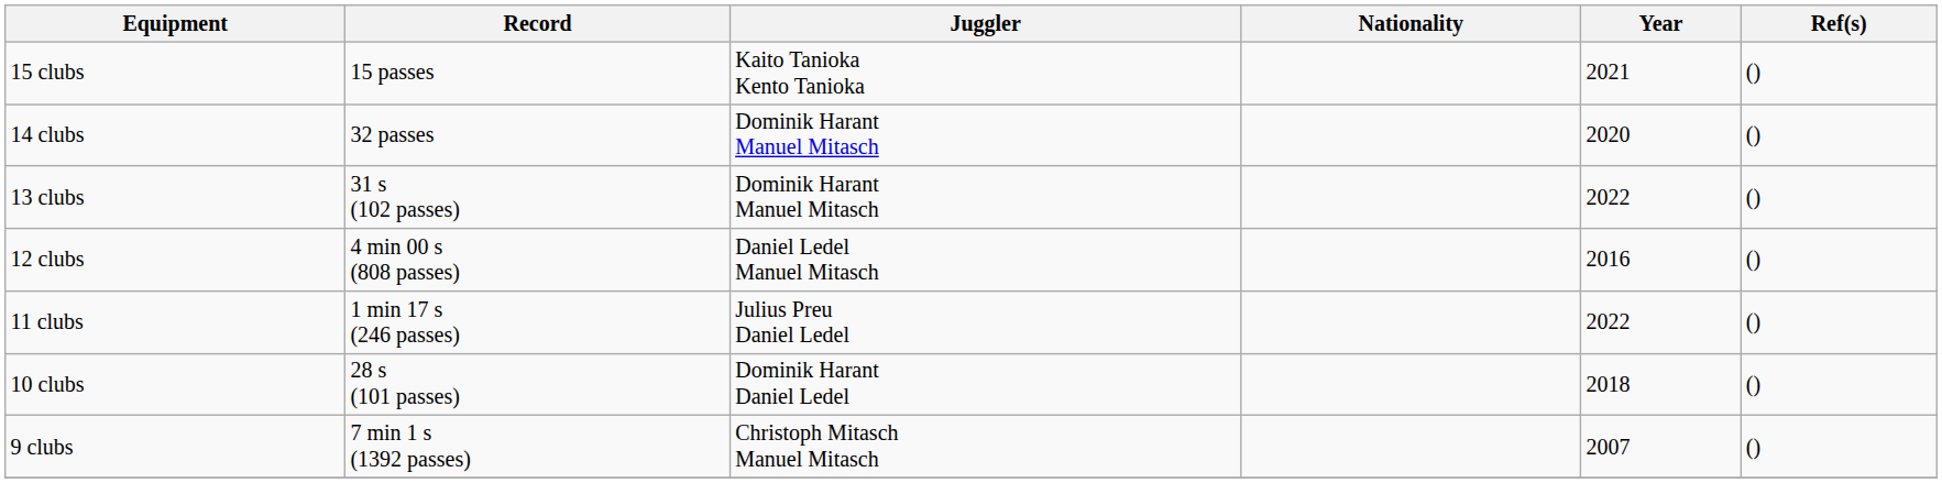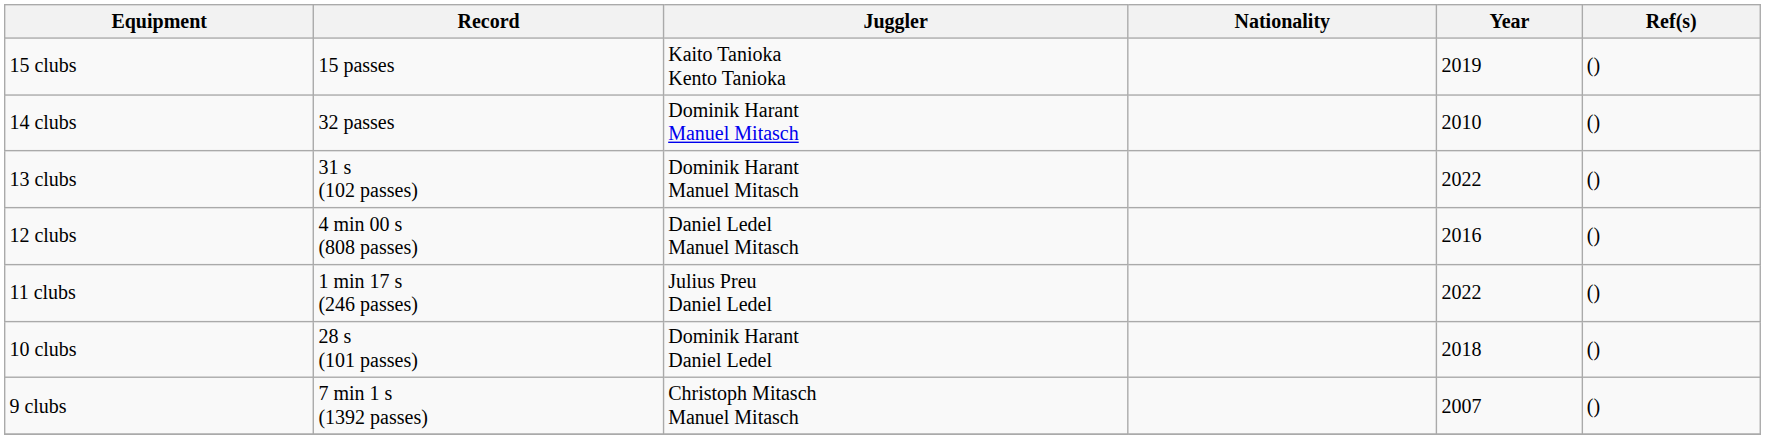15 clubs | Year: 2021 -> 2019
14 clubs | Year: 2020 -> 2010
